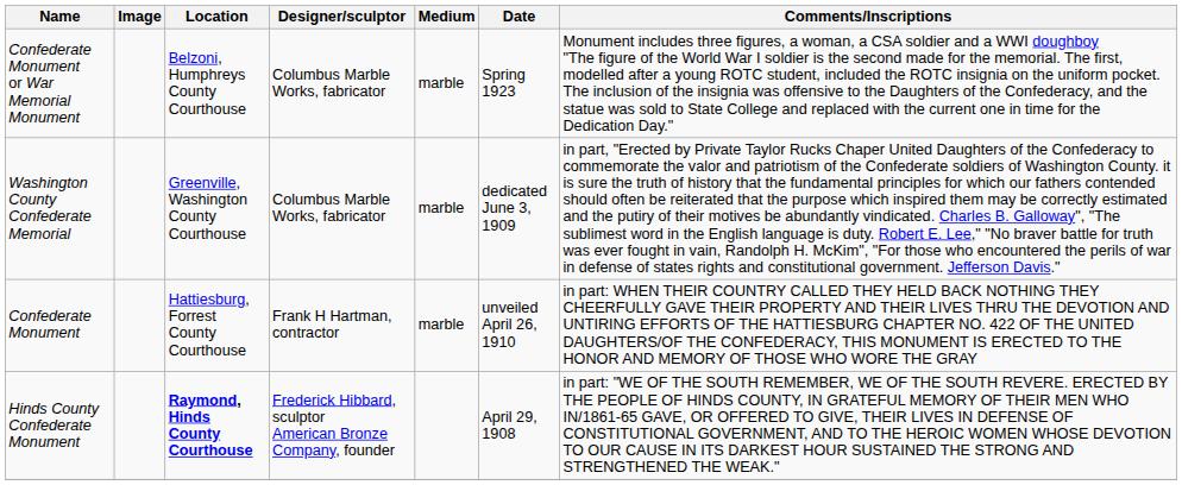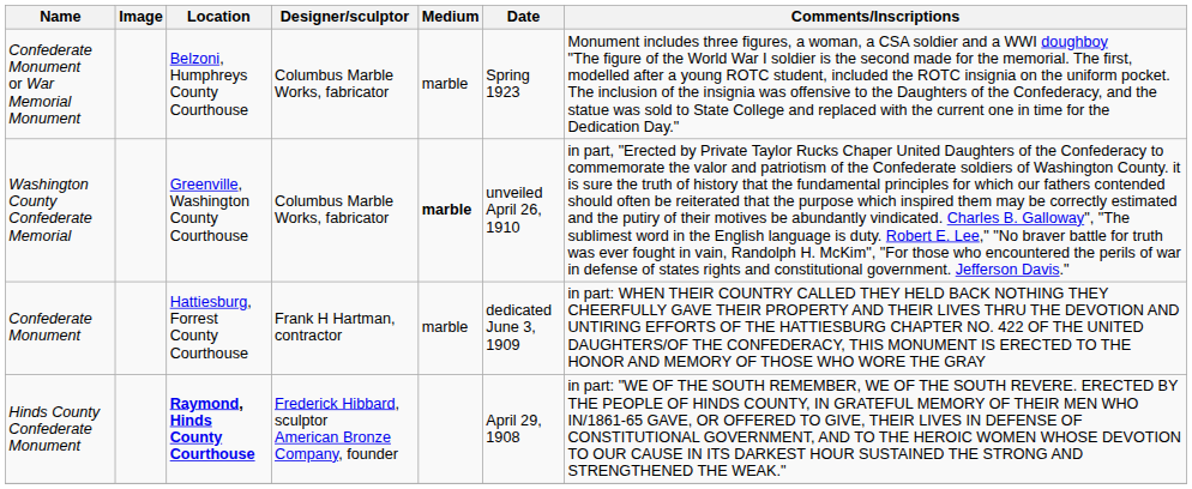Washington County Confederate Memorial | Medium: normal -> bold
Washington County Confederate Memorial | Date: dedicated June 3, 1909 -> unveiled April 26, 1910
Confederate Monument | Date: unveiled April 26, 1910 -> dedicated June 3, 1909
